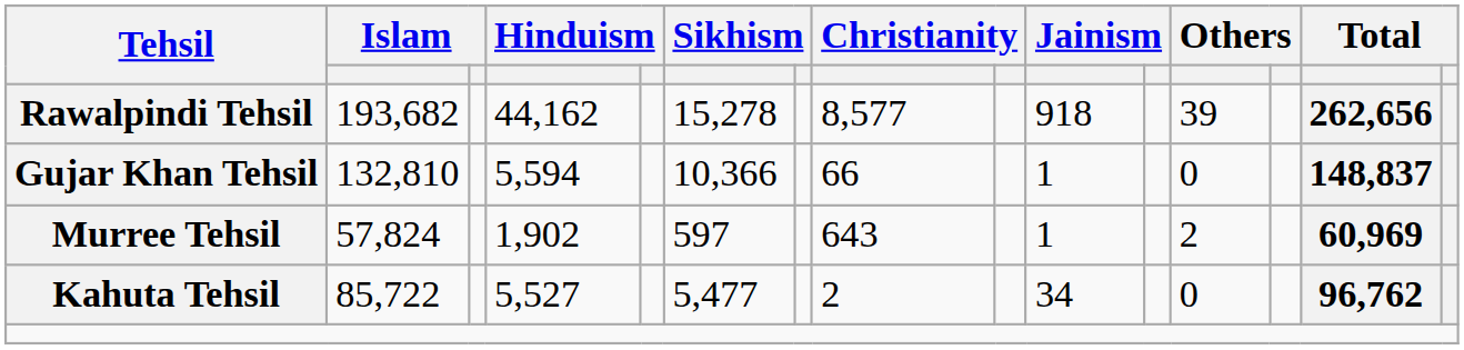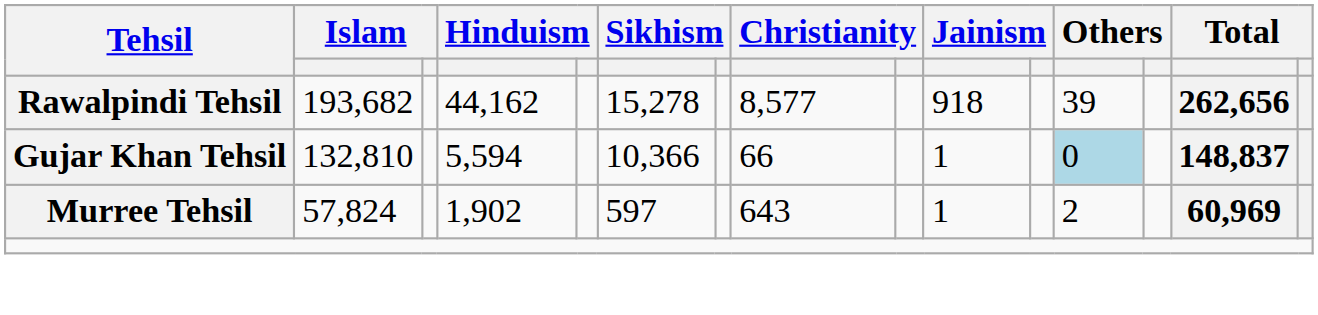Gujar Khan Tehsil | column 12: no background -> lightblue background
- row: Kahuta Tehsil | 85,722 | 5,527 | 5,477 | 2 | 34 | 0 | 96,762
